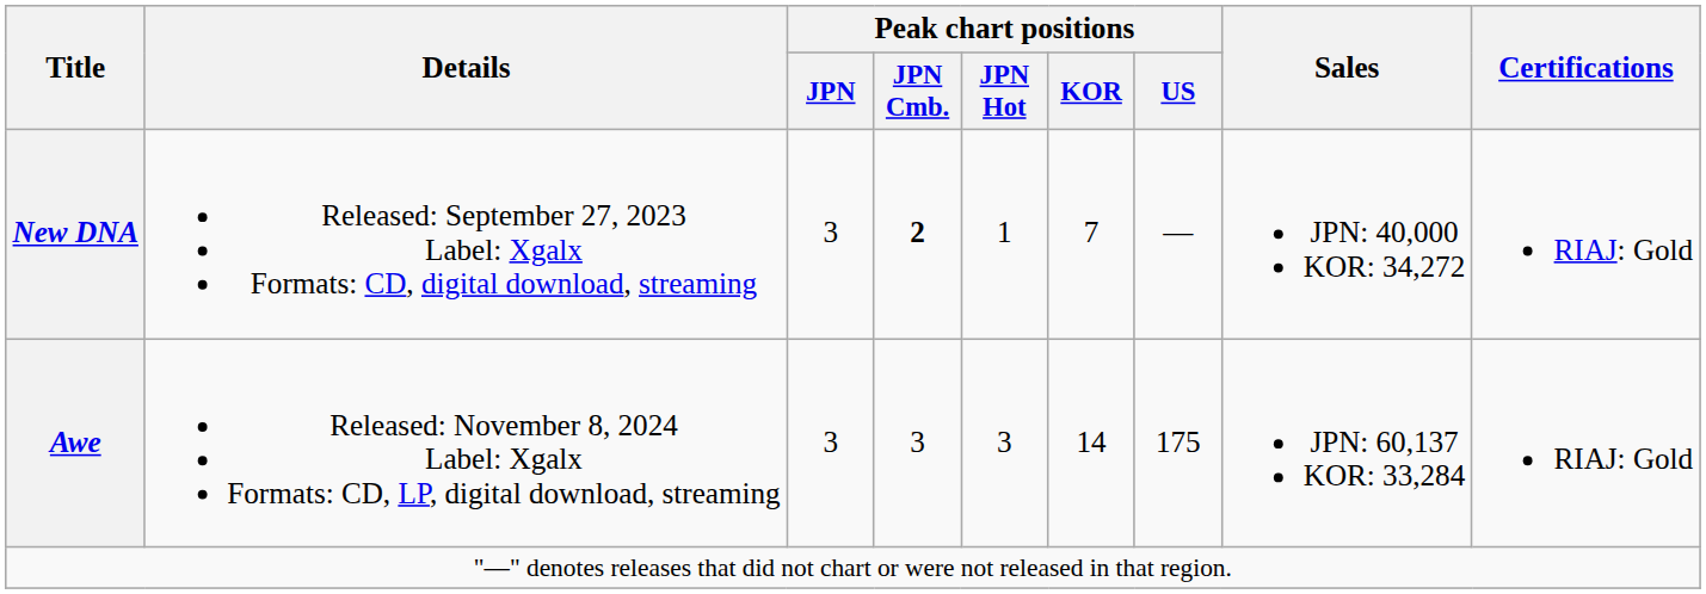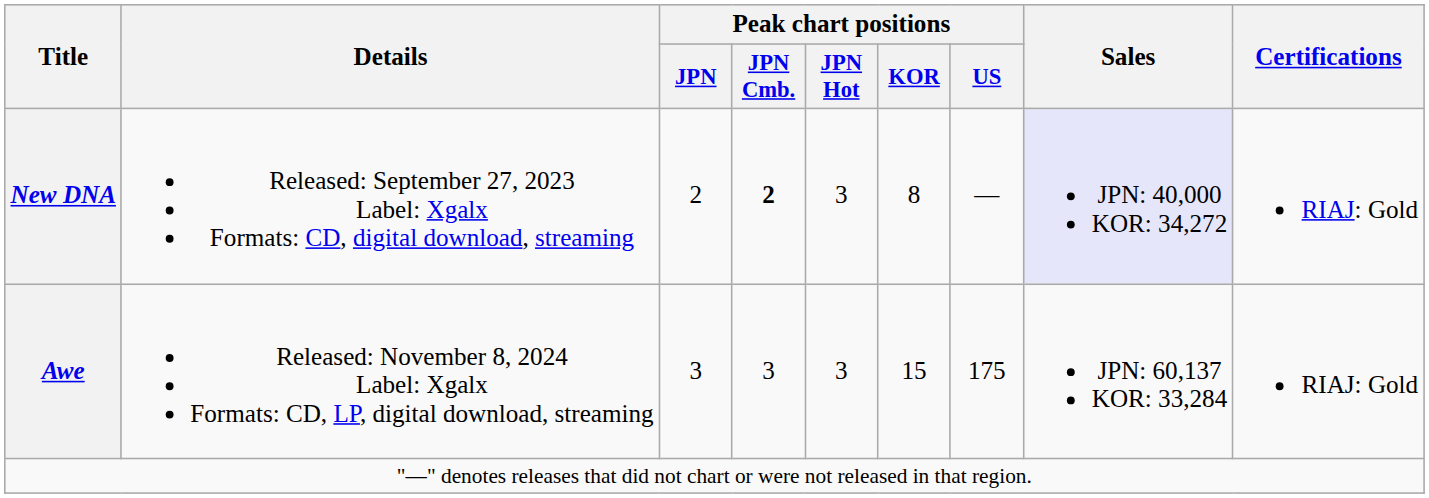New DNA | Peak chart positions / JPN: 3 -> 2
New DNA | Peak chart positions / JPN Hot: 1 -> 3
New DNA | Peak chart positions / KOR: 7 -> 8
New DNA | Sales: no background -> lavender background
Awe | Peak chart positions / KOR: 14 -> 15
